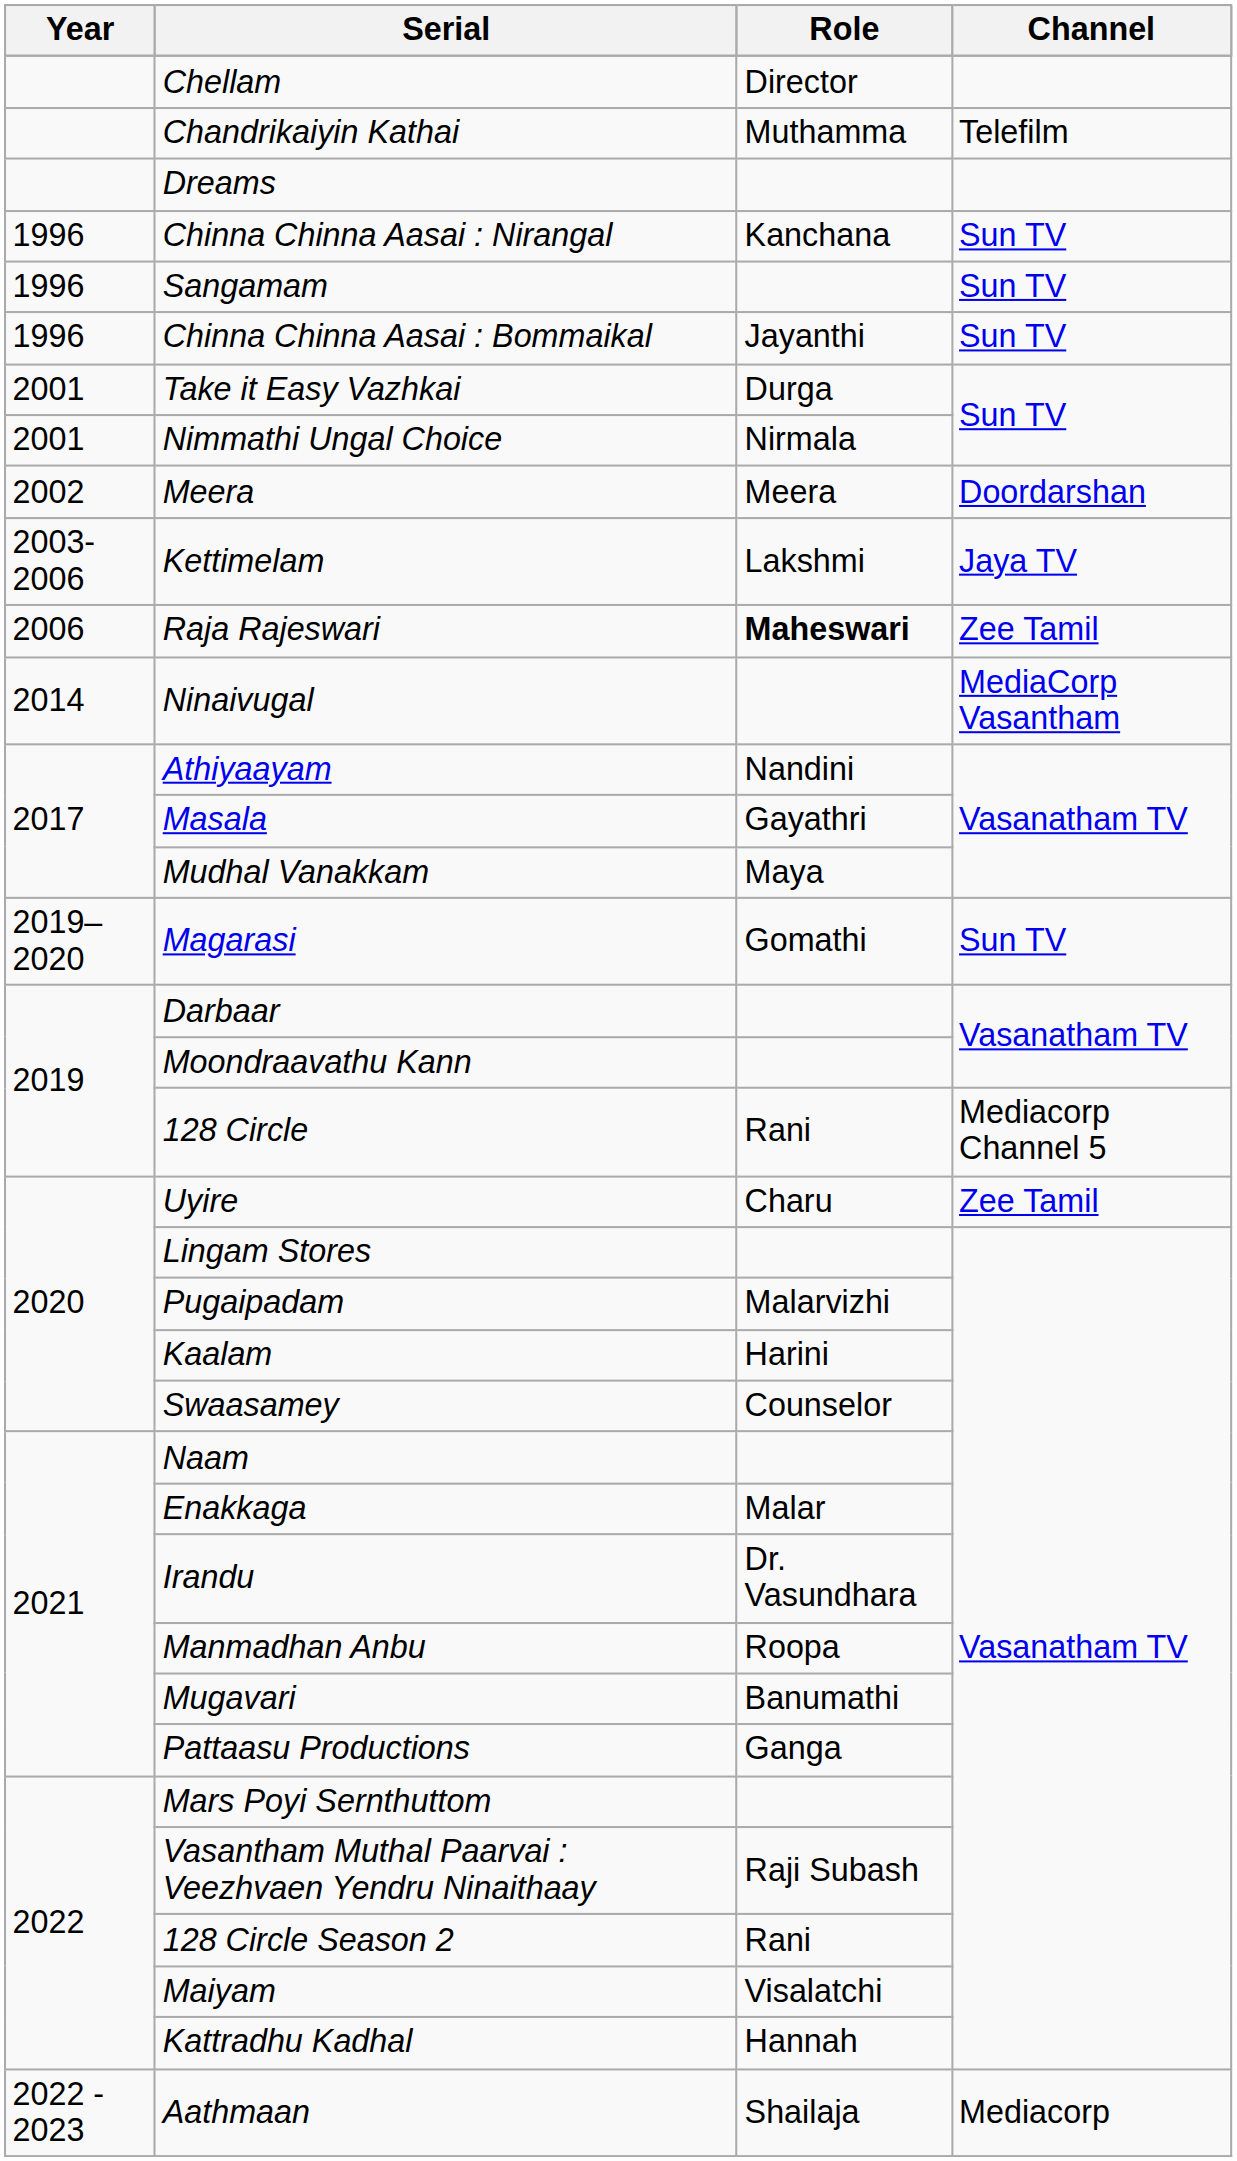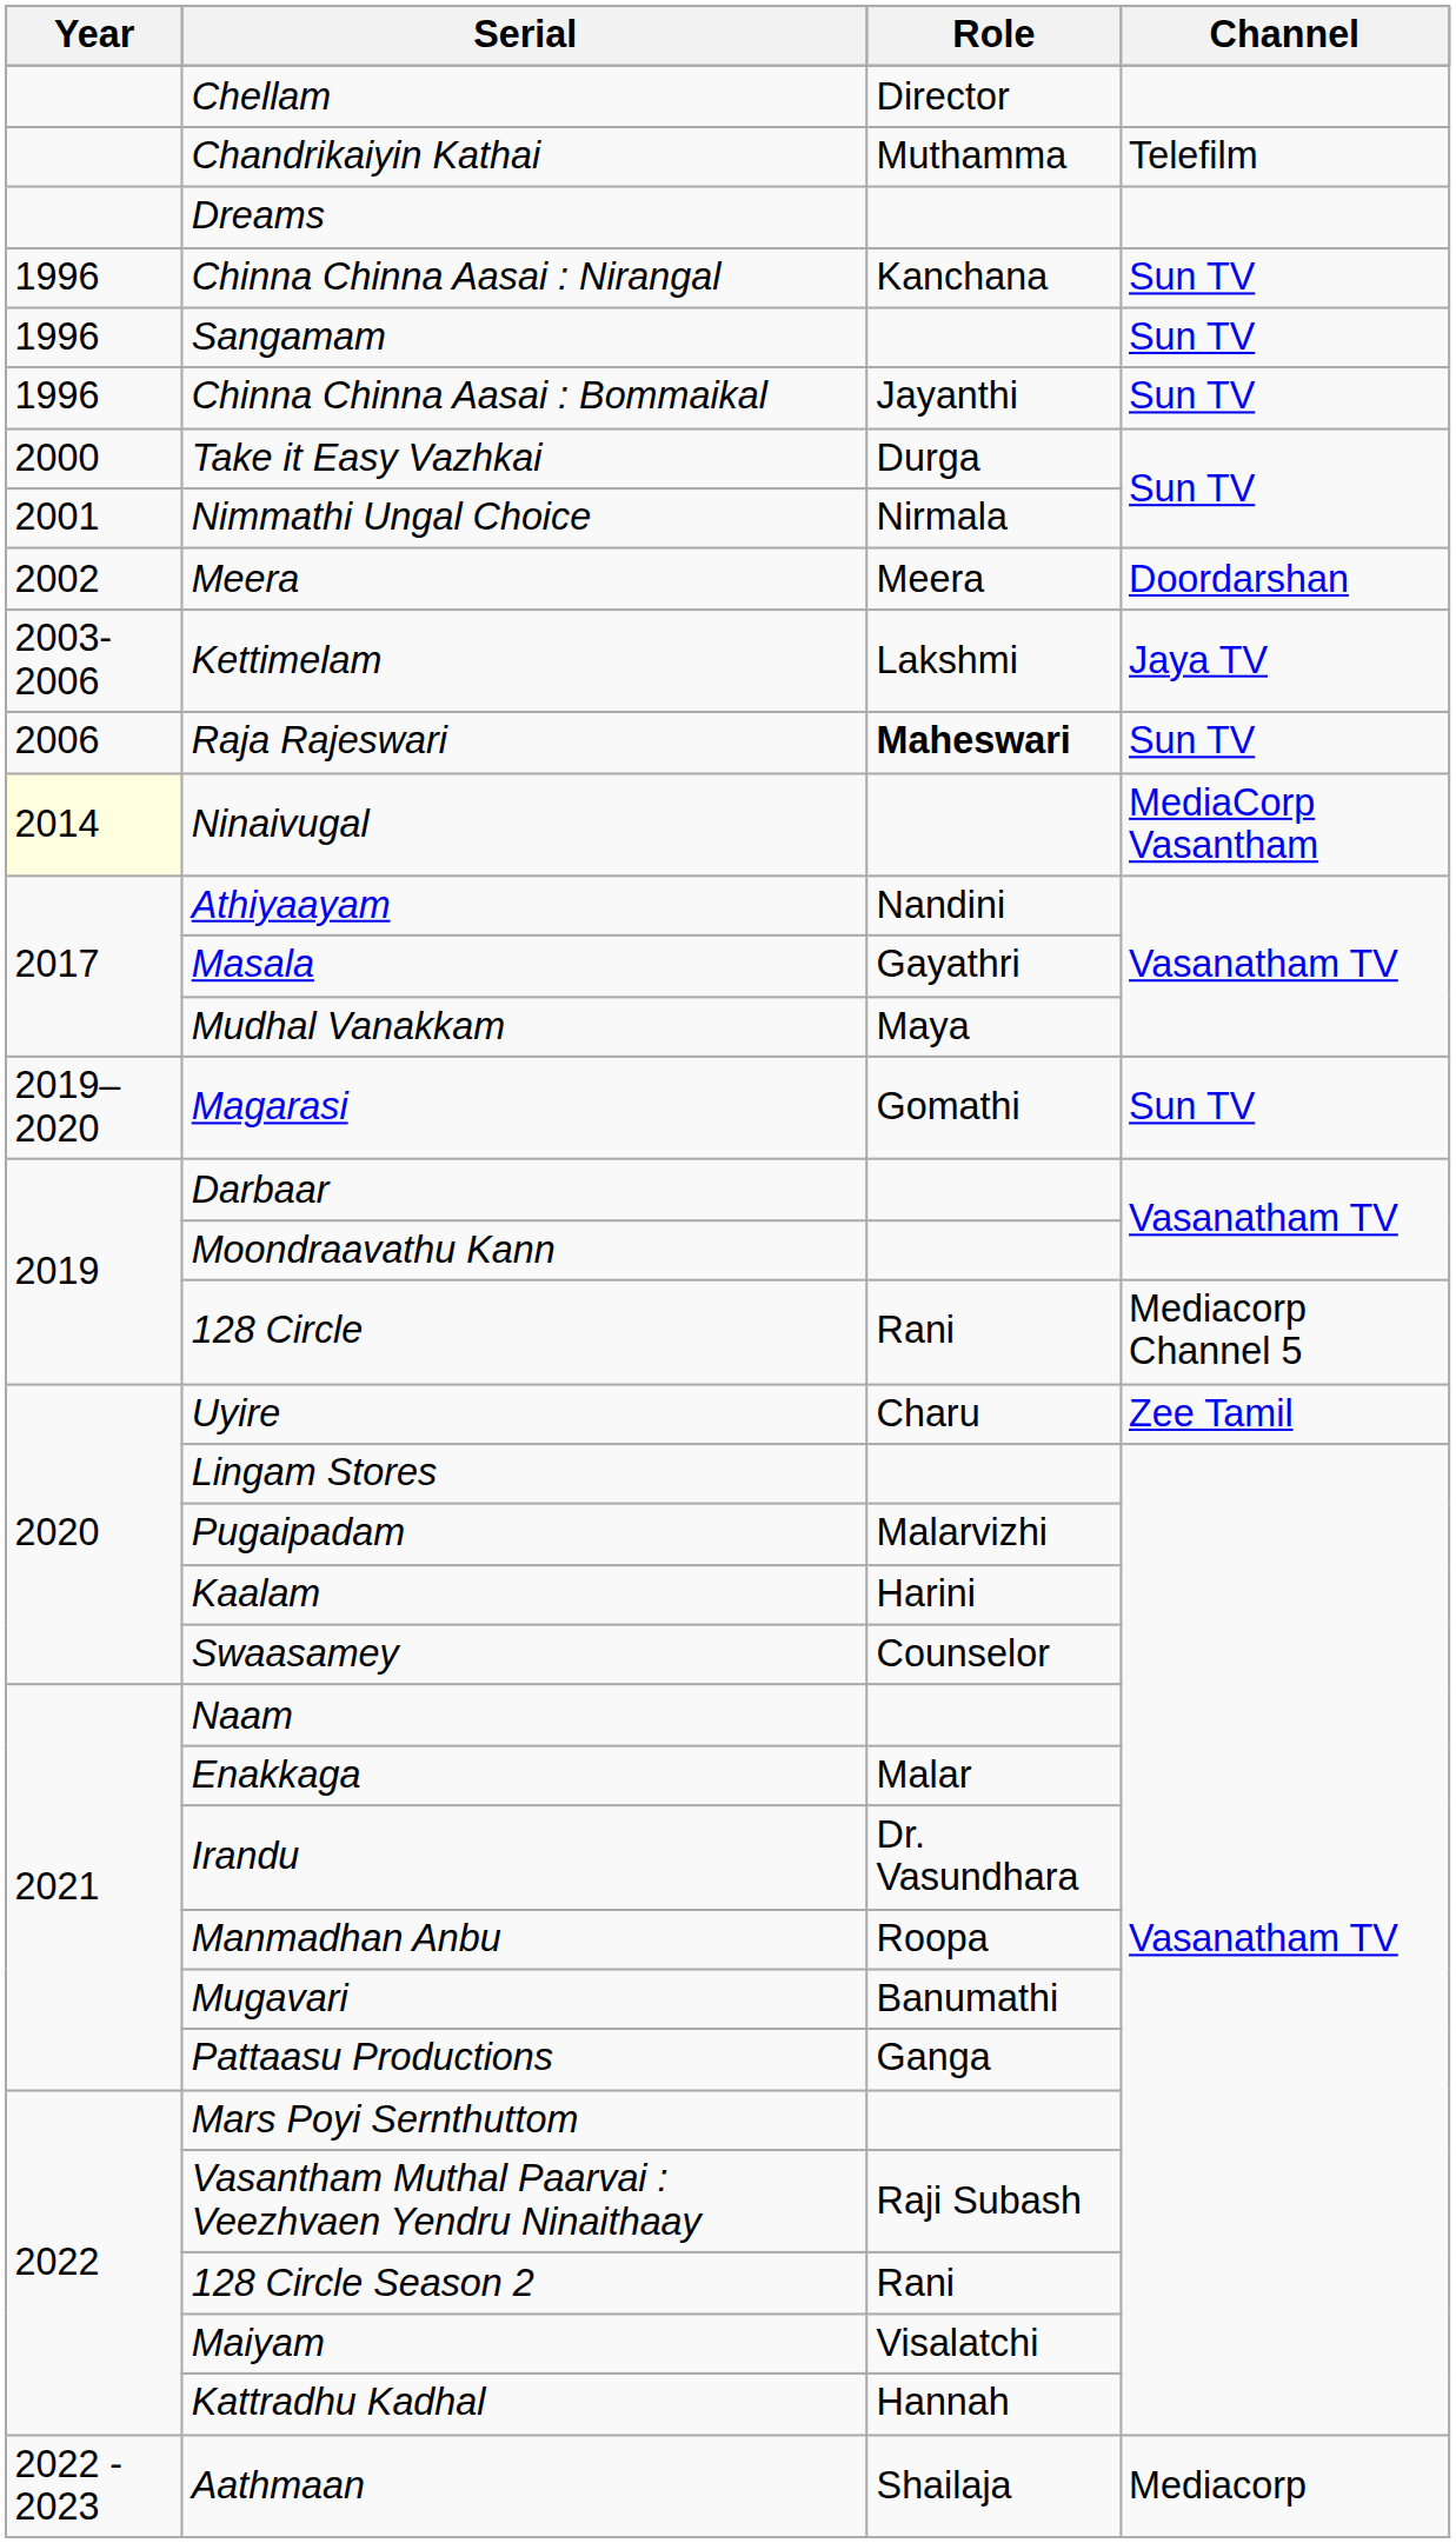Take it Easy Vazhkai | Year: 2001 -> 2000
Raja Rajeswari | Channel: Zee Tamil -> Sun TV
Ninaivugal | Year: no background -> lightyellow background
